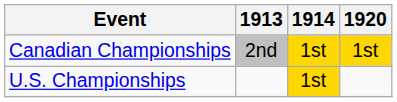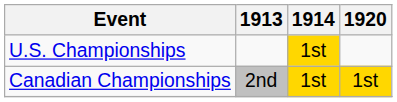rows swapped: Canadian Championships <-> U.S. Championships
